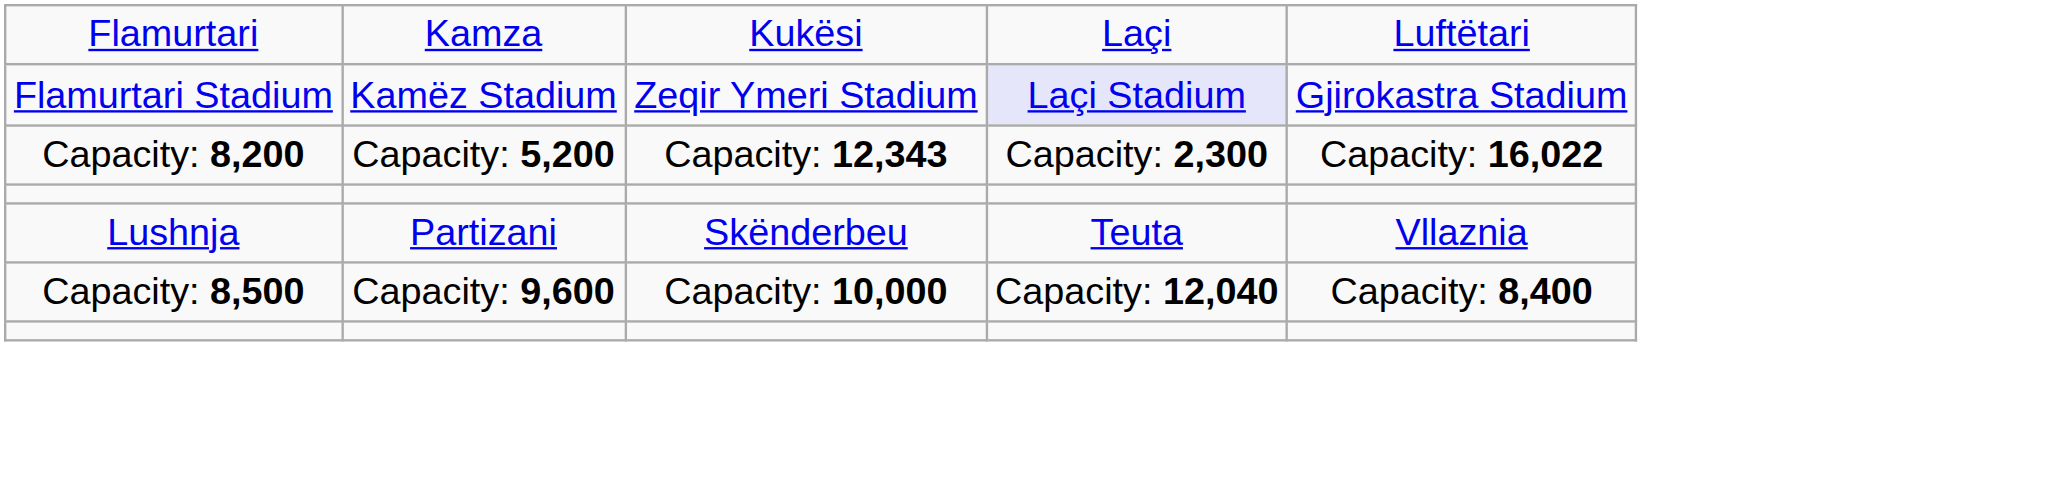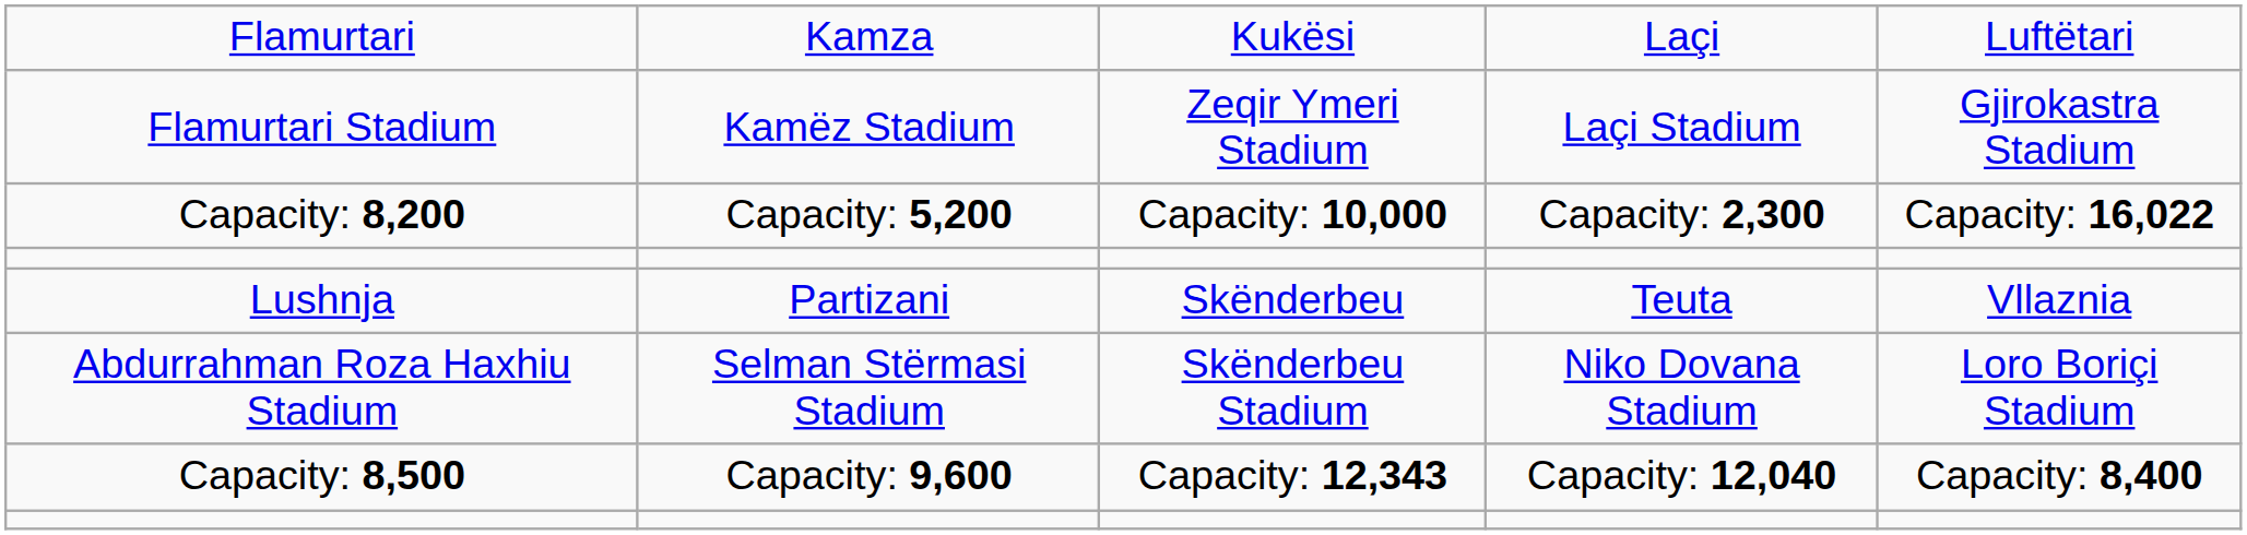Flamurtari Stadium | column 4: lavender background -> no background
Capacity: 8,200 | column 3: Capacity: 12,343 -> Capacity: 10,000
+ row: Abdurrahman Roza Haxhiu Stadium | Selman Stërmasi Stadium | Skënderbeu Stadium | Niko Dovana Stadium | Loro Boriçi Stadium
Capacity: 8,500 | column 3: Capacity: 10,000 -> Capacity: 12,343
